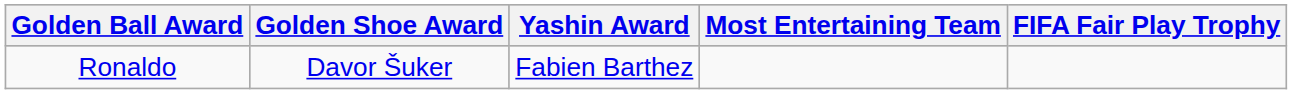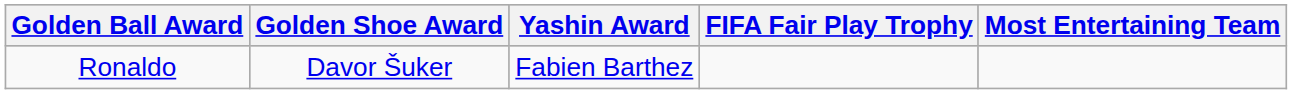columns swapped: FIFA Fair Play Trophy <-> Most Entertaining Team
